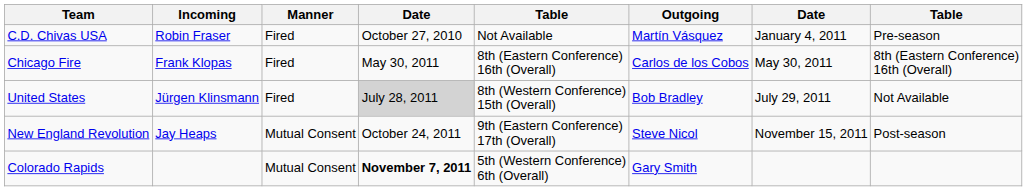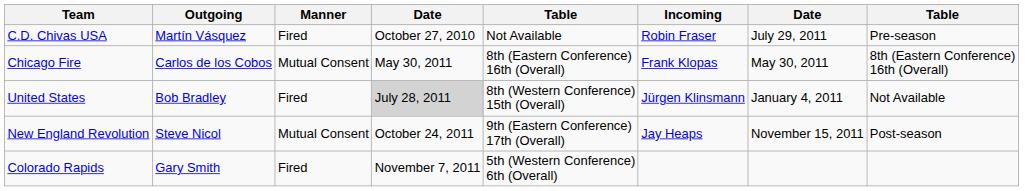columns swapped: Outgoing <-> Incoming
C.D. Chivas USA | column 7: January 4, 2011 -> July 29, 2011
Chicago Fire | Manner: Fired -> Mutual Consent
United States | column 7: July 29, 2011 -> January 4, 2011
Colorado Rapids | Manner: Mutual Consent -> Fired
Colorado Rapids | column 4: bold -> normal
